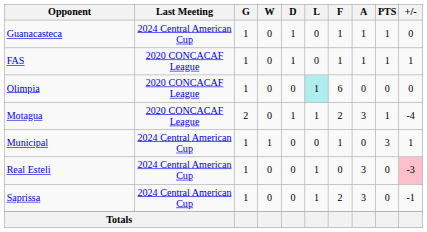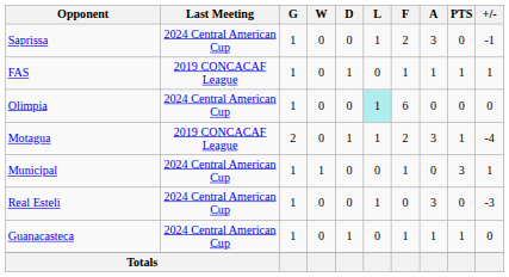rows swapped: Guanacasteca <-> Saprissa
FAS | Last Meeting: 2020 CONCACAF League -> 2019 CONCACAF League
Olimpia | Last Meeting: 2020 CONCACAF League -> 2024 Central American Cup
Motagua | Last Meeting: 2020 CONCACAF League -> 2019 CONCACAF League
Real Esteli | +/-: pink background -> no background
